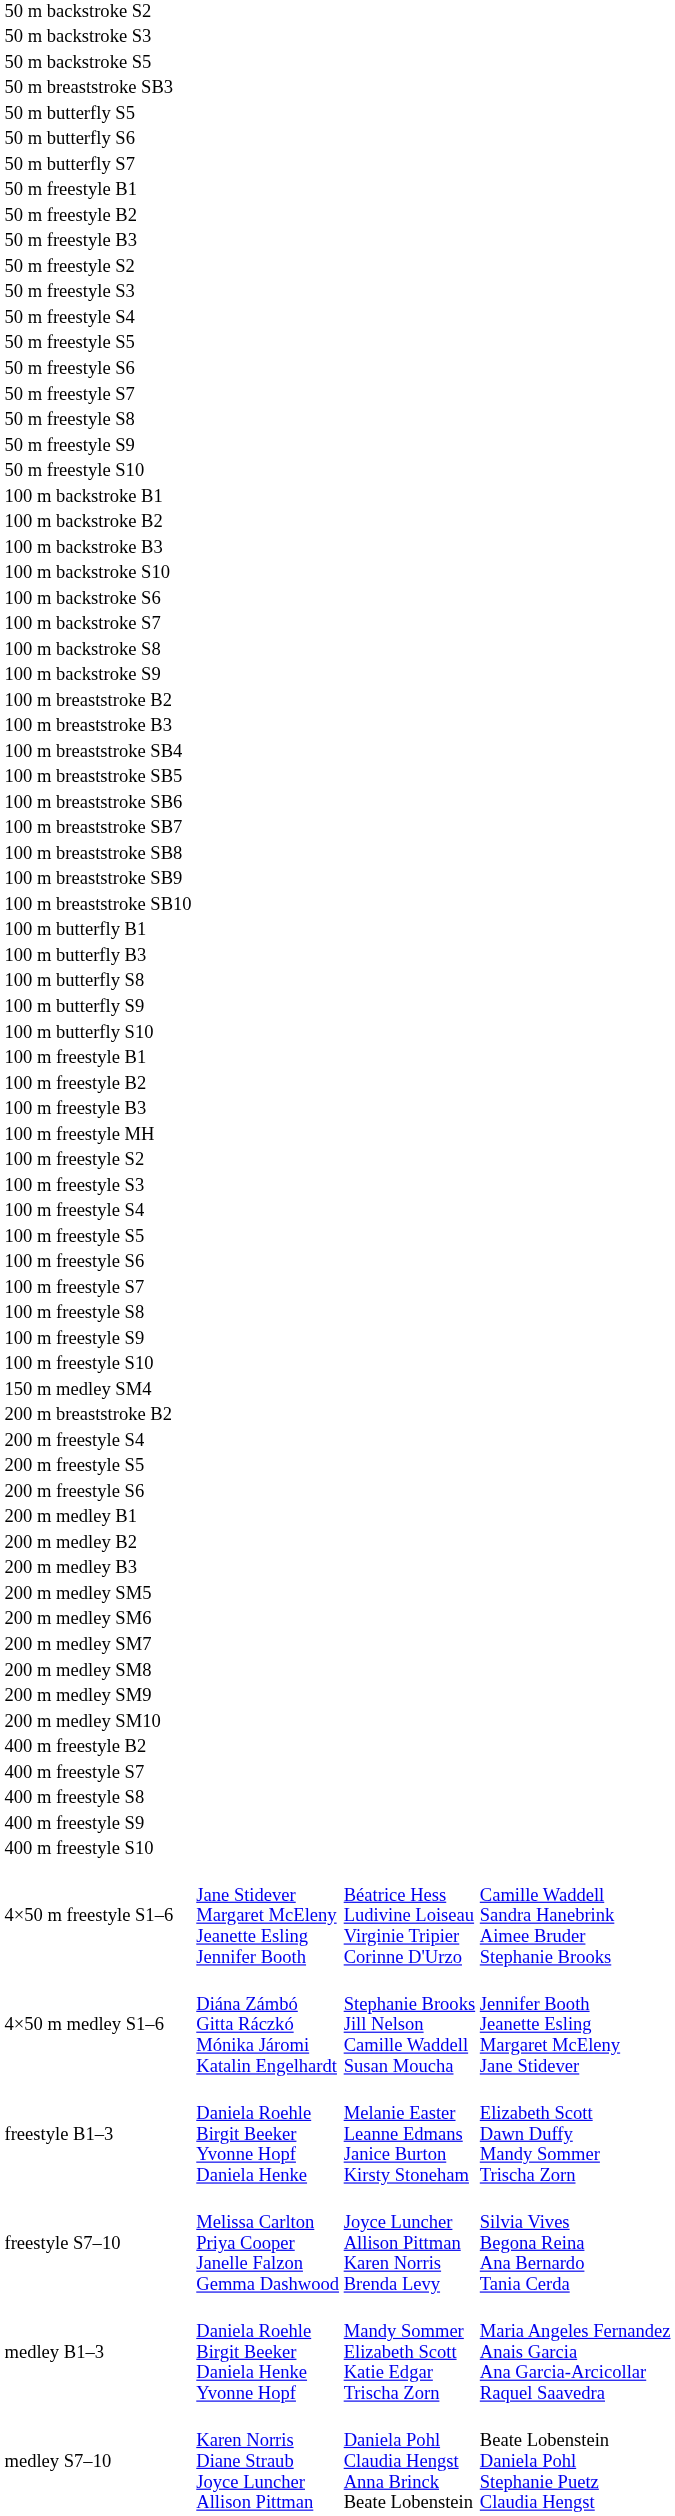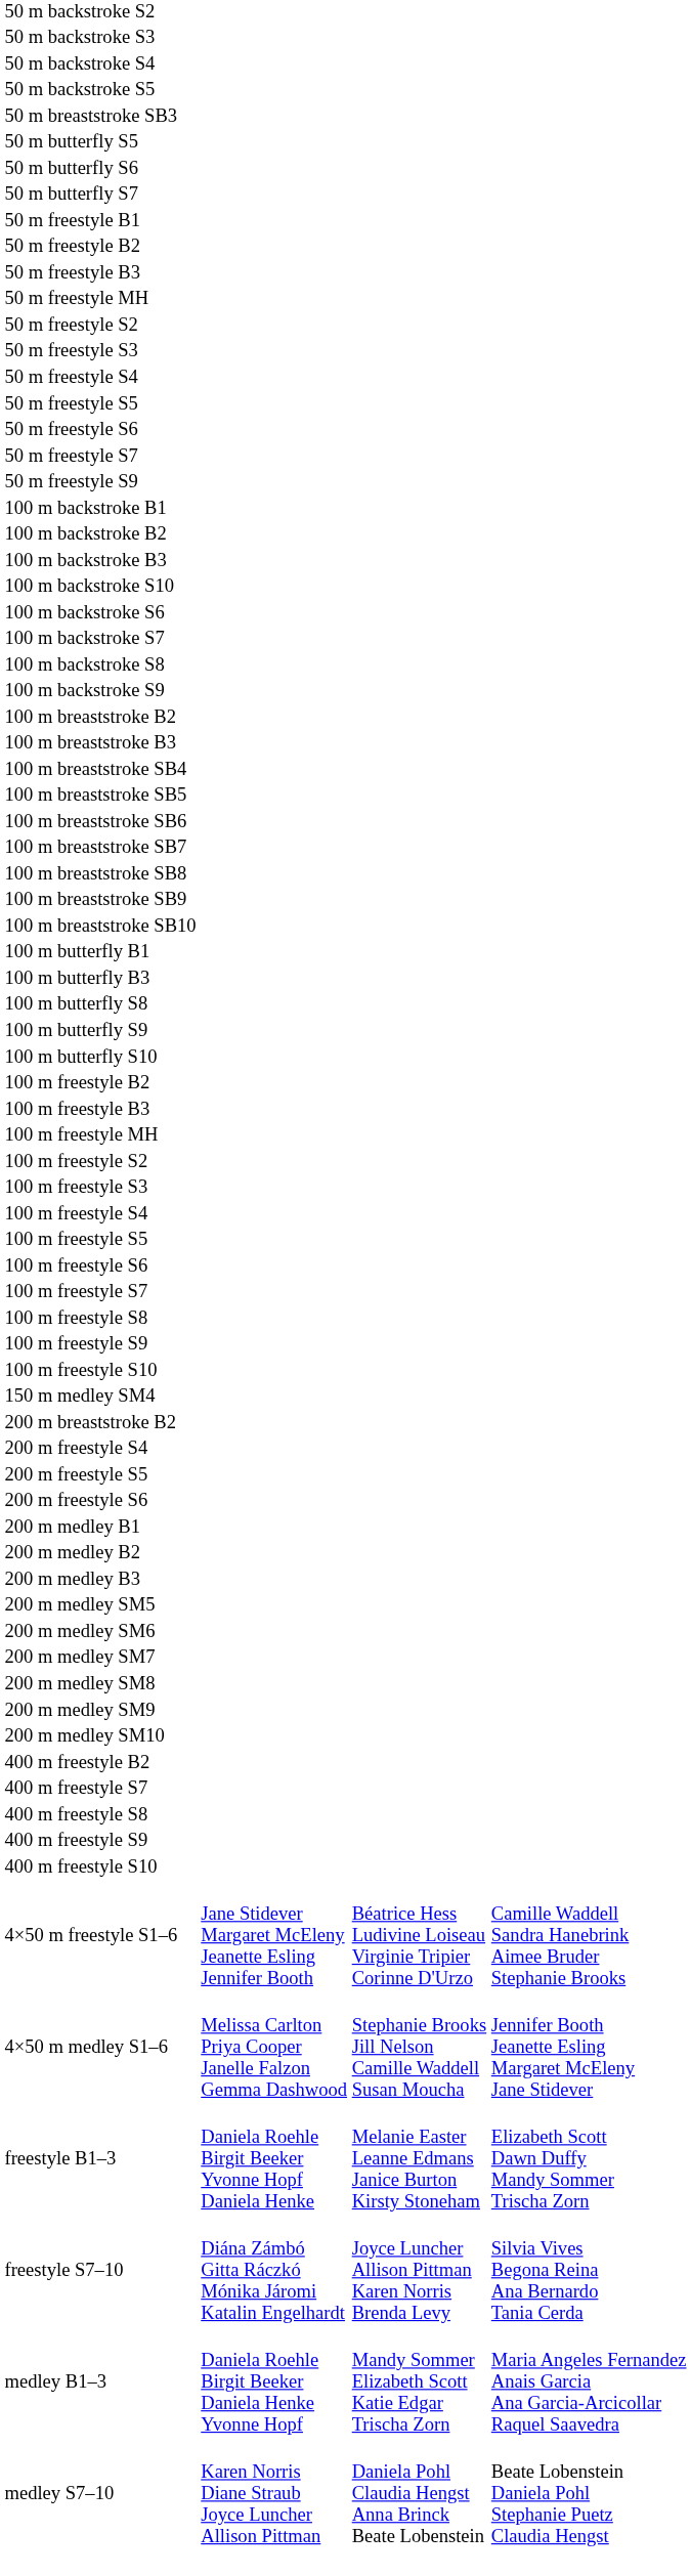+ row: 50 m backstroke S4
+ row: 50 m freestyle MH
- row: 50 m freestyle S8
- row: 50 m freestyle S10
- row: 100 m freestyle B1
4×50 m medley S1–6 | column 2: Diána Zámbó Gitta Ráczkó Mónika Járomi Katalin Engelhardt -> Melissa Carlton Priya Cooper Janelle Falzon Gemma Dashwood
freestyle S7–10 | column 2: Melissa Carlton Priya Cooper Janelle Falzon Gemma Dashwood -> Diána Zámbó Gitta Ráczkó Mónika Járomi Katalin Engelhardt
